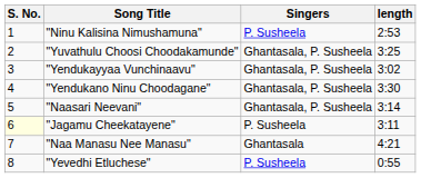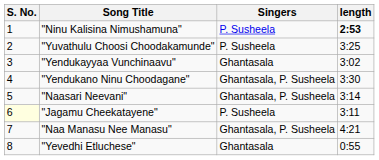"Ninu Kalisina Nimushamuna" | length: normal -> bold
"Yuvathulu Choosi Choodakamunde" | Singers: Ghantasala, P. Susheela -> P. Susheela
"Yendukayyaa Vunchinaavu" | Singers: Ghantasala, P. Susheela -> Ghantasala
"Naa Manasu Nee Manasu" | Singers: Ghantasala -> Ghantasala, P. Susheela
"Yevedhi Etluchese" | Singers: P. Susheela -> Ghantasala
